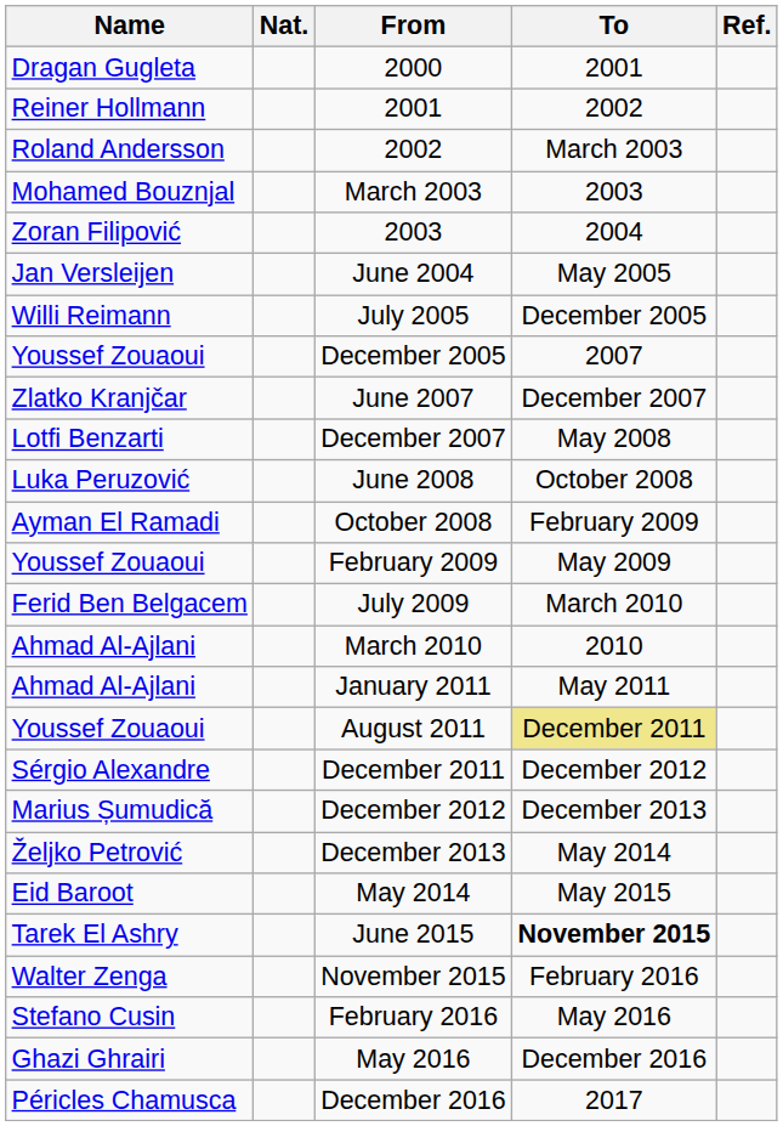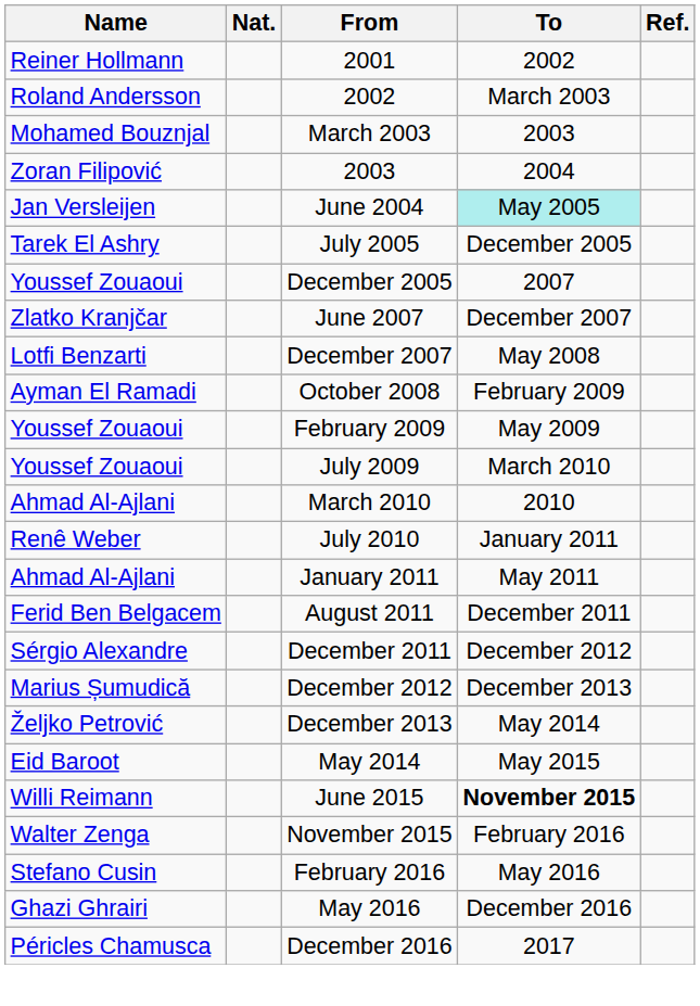- row: Dragan Gugleta | 2000 | 2001
June 2004 | To: no background -> paleturquoise background
July 2005 | Name: Willi Reimann -> Tarek El Ashry
- row: Luka Peruzović | June 2008 | October 2008
July 2009 | Name: Ferid Ben Belgacem -> Youssef Zouaoui
+ row: Renê Weber | July 2010 | January 2011
August 2011 | Name: Youssef Zouaoui -> Ferid Ben Belgacem
August 2011 | To: khaki background -> no background
June 2015 | Name: Tarek El Ashry -> Willi Reimann
